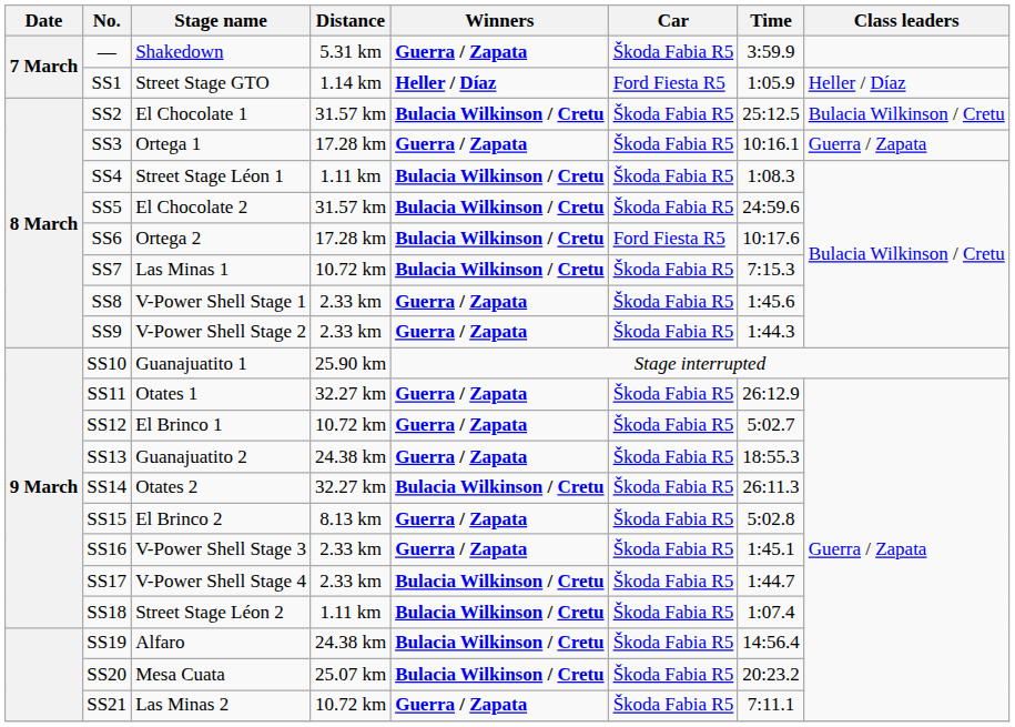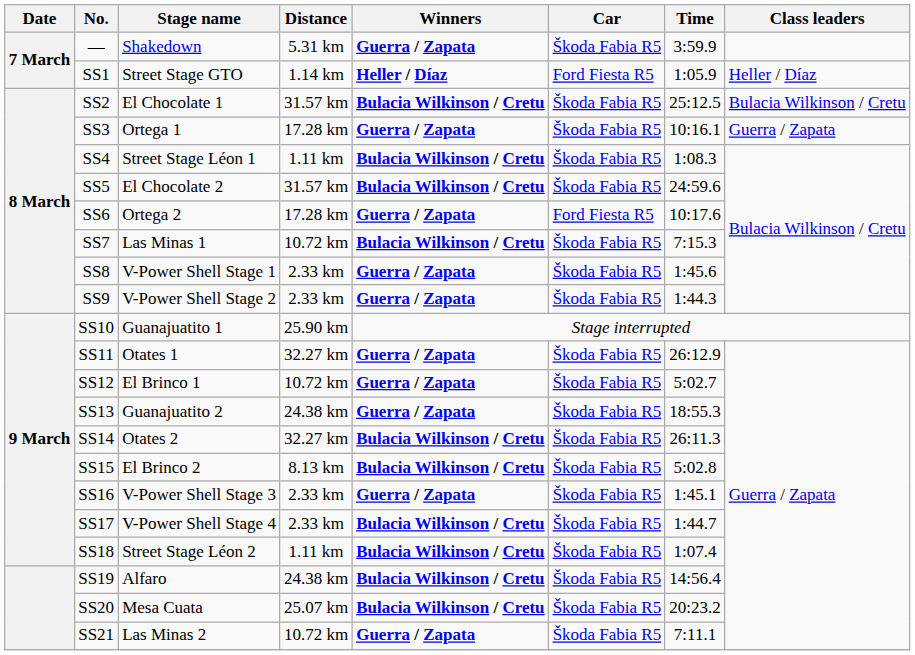SS6 | Winners: Bulacia Wilkinson / Cretu -> Guerra / Zapata
SS15 | Winners: Guerra / Zapata -> Bulacia Wilkinson / Cretu
